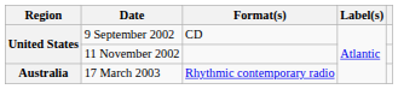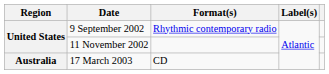9 September 2002 | Format(s): CD -> Rhythmic contemporary radio
17 March 2003 | Format(s): Rhythmic contemporary radio -> CD
